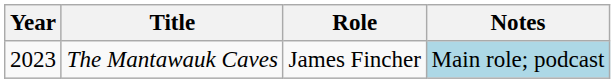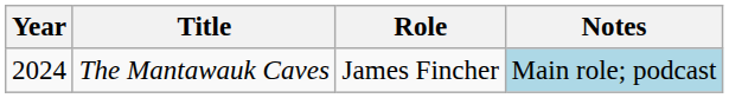The Mantawauk Caves | Year: 2023 -> 2024
